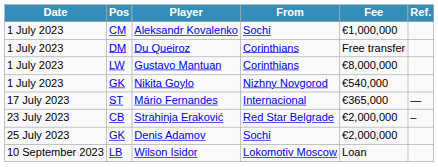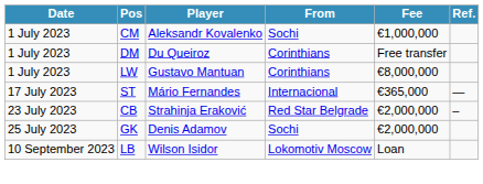- row: 1 July 2023 | GK | Nikita Goylo | Nizhny Novgorod | €540,000
